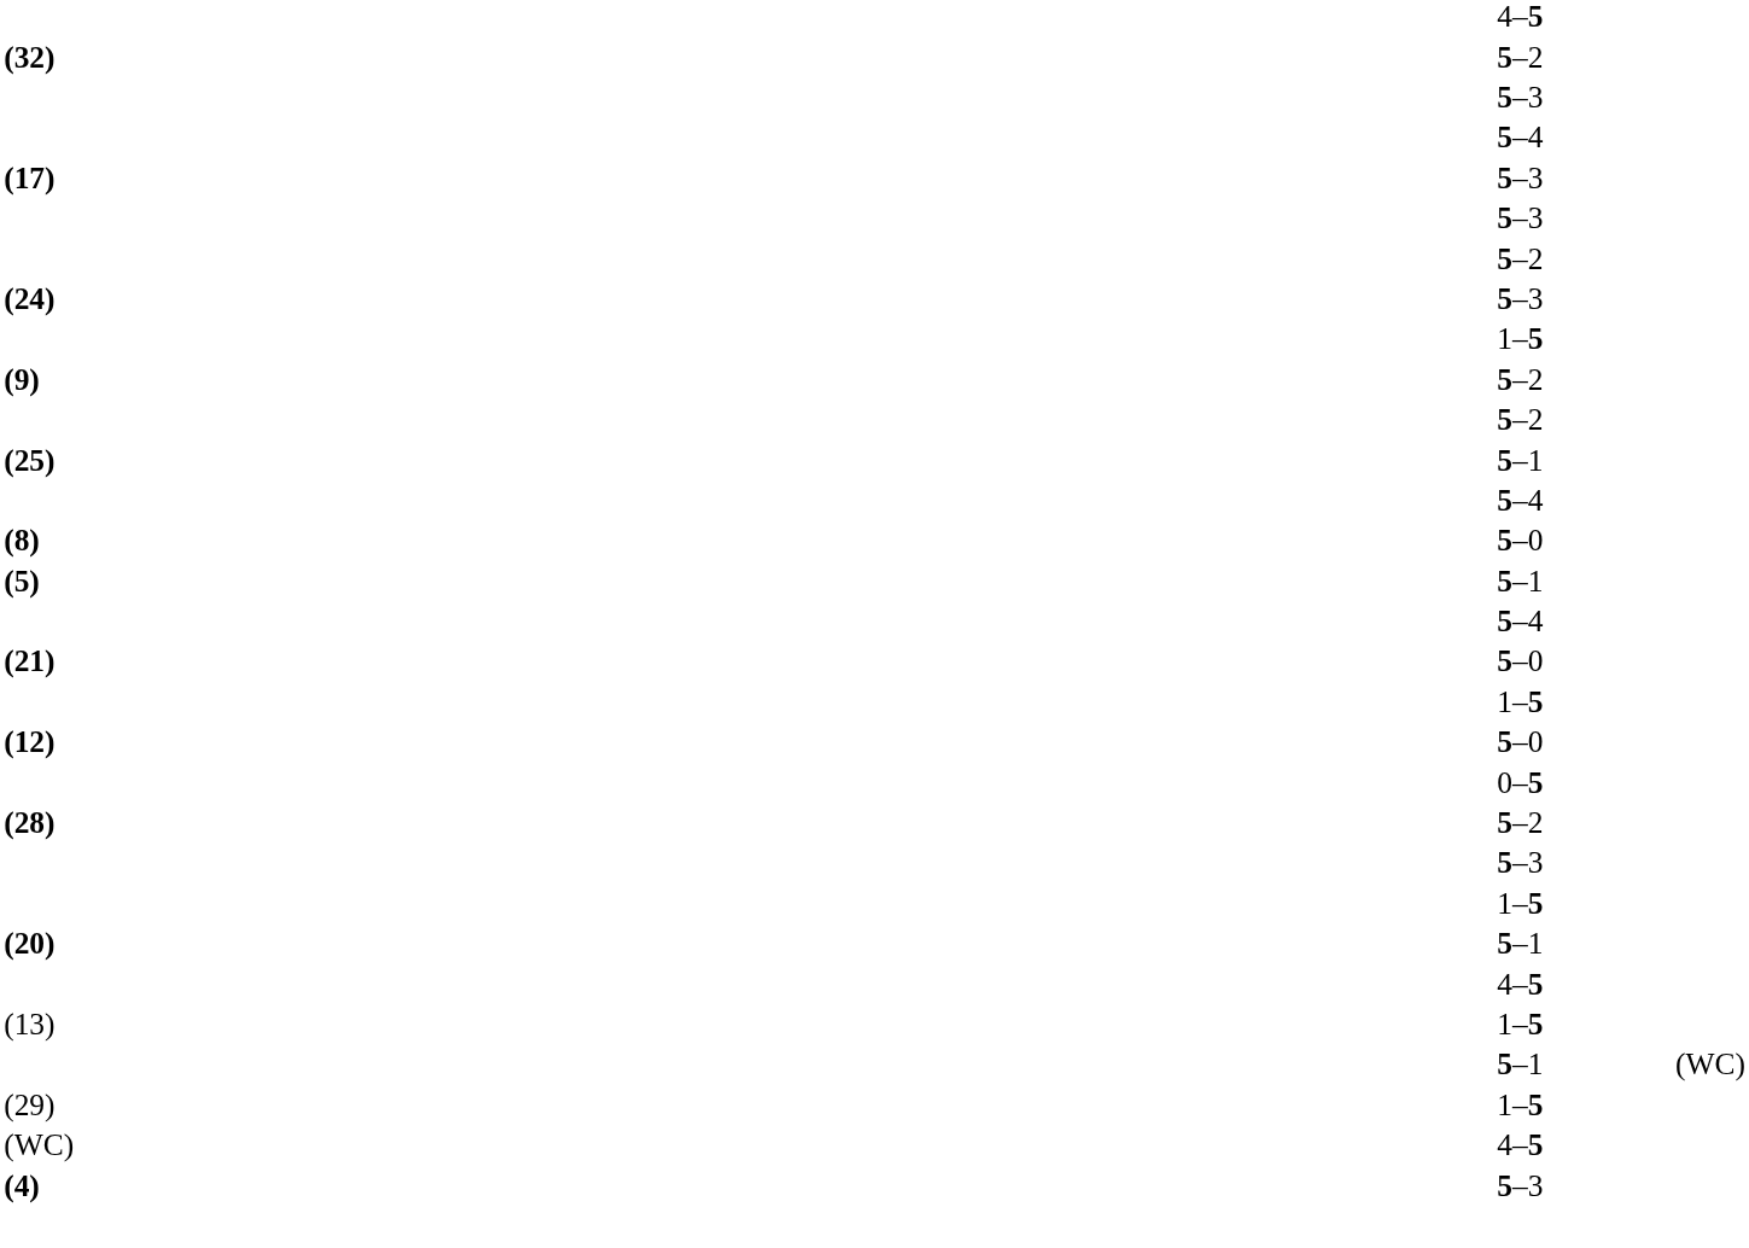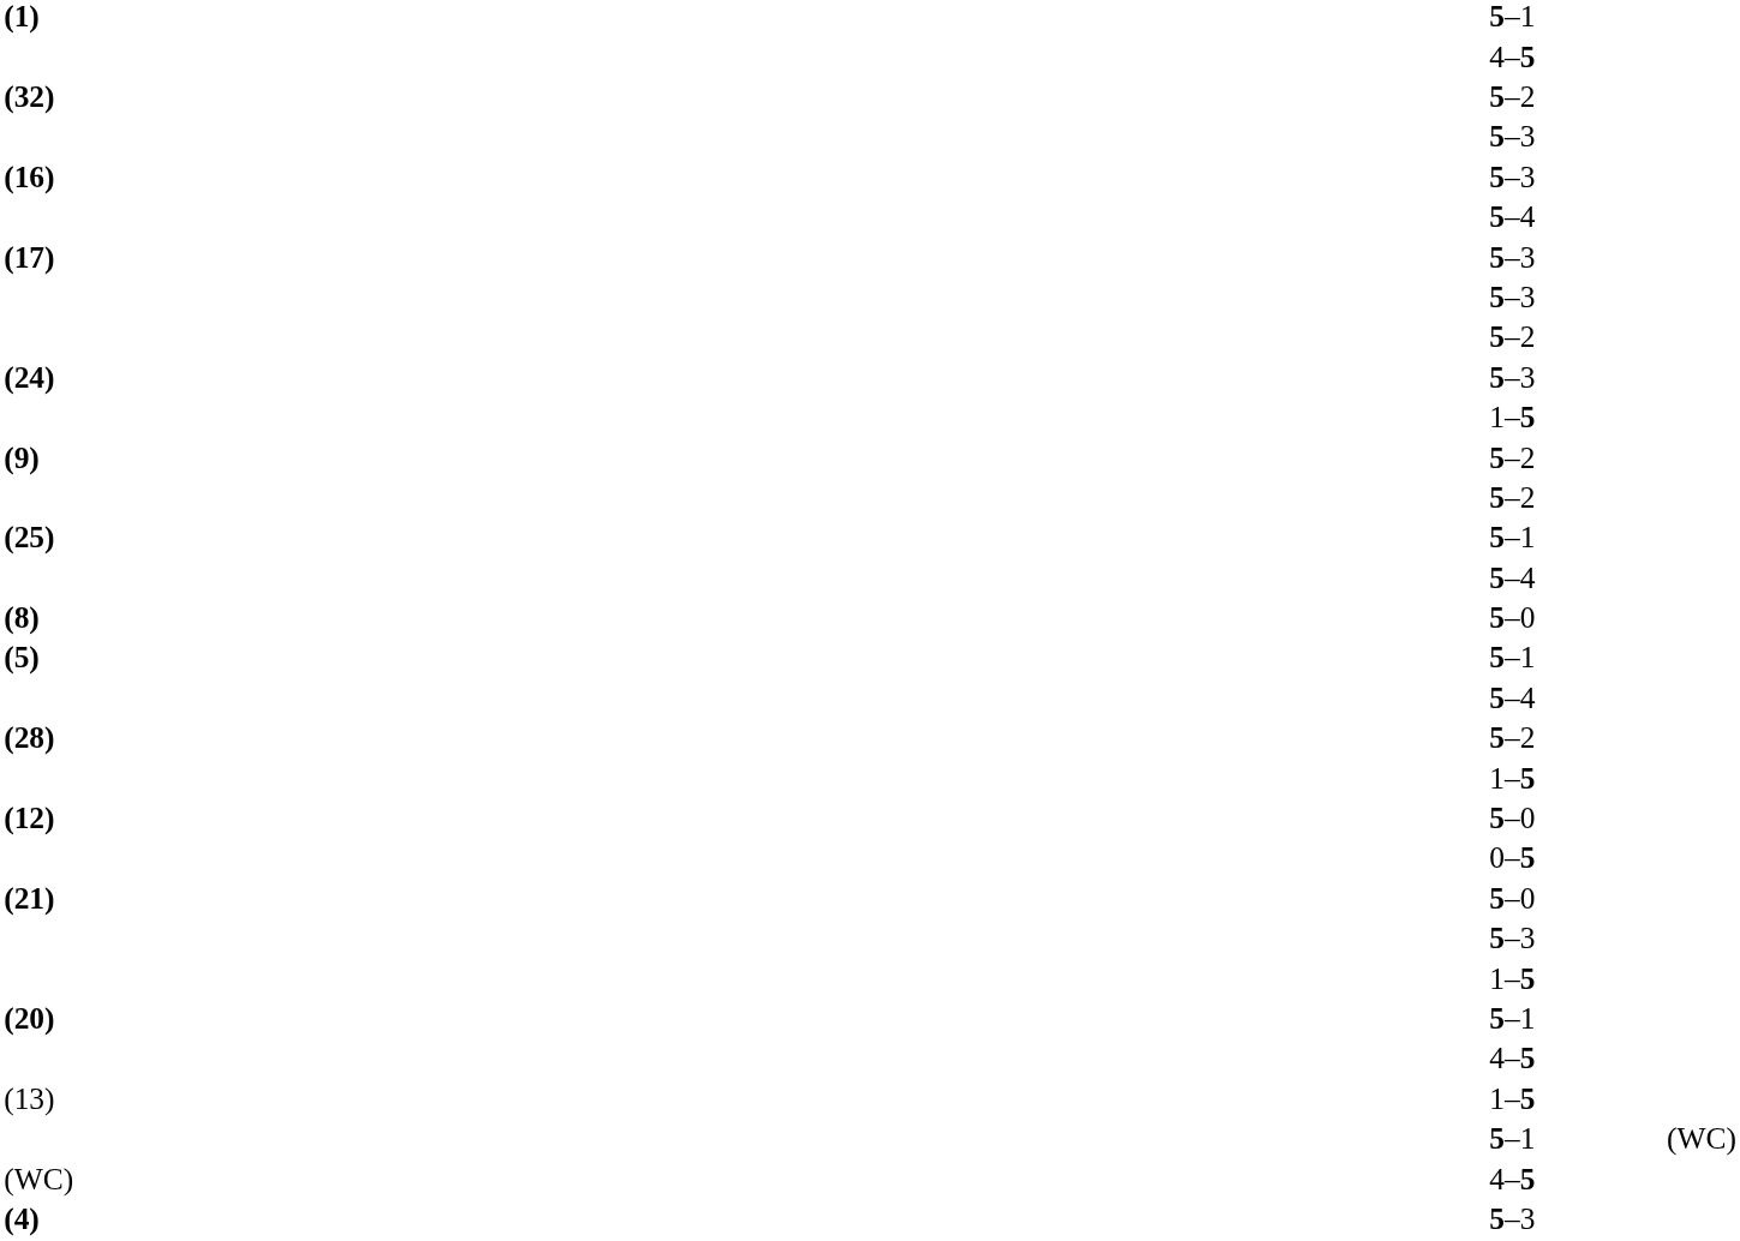+ row: (1) | 5–1
+ row: (16) | 5–3
rows swapped: (28) <-> (21)
- row: (29) | 1–5
